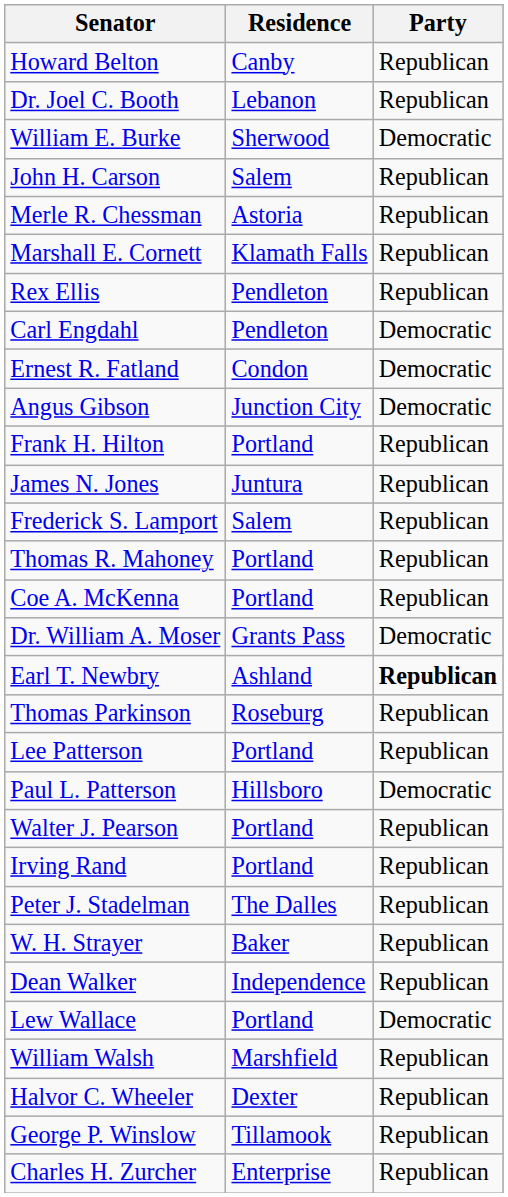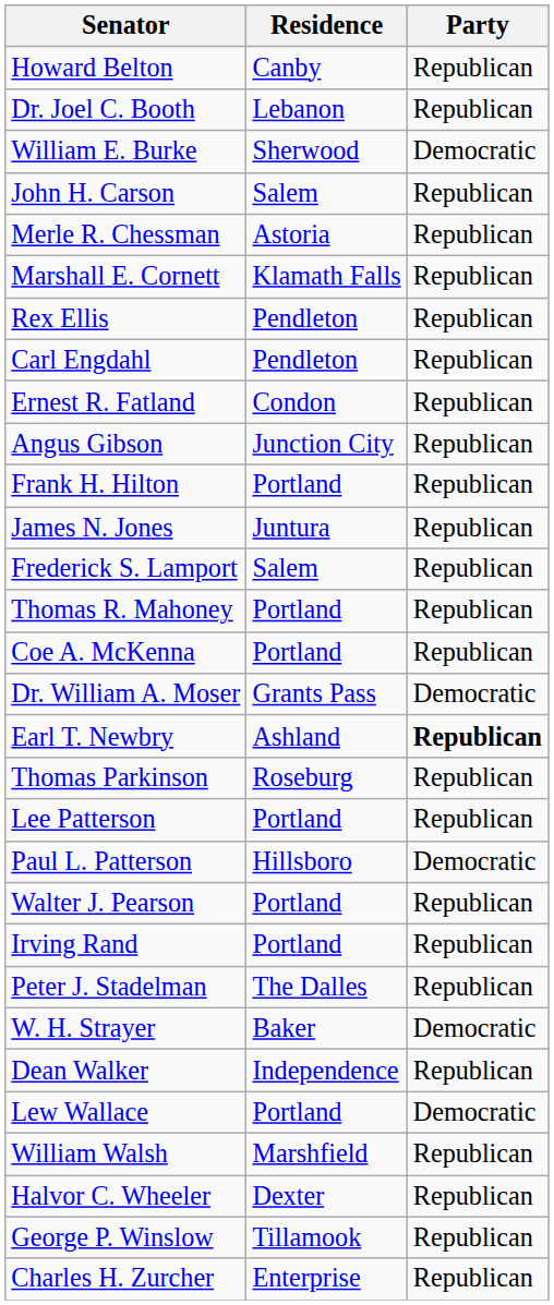Carl Engdahl | Party: Democratic -> Republican
Ernest R. Fatland | Party: Democratic -> Republican
Angus Gibson | Party: Democratic -> Republican
W. H. Strayer | Party: Republican -> Democratic
